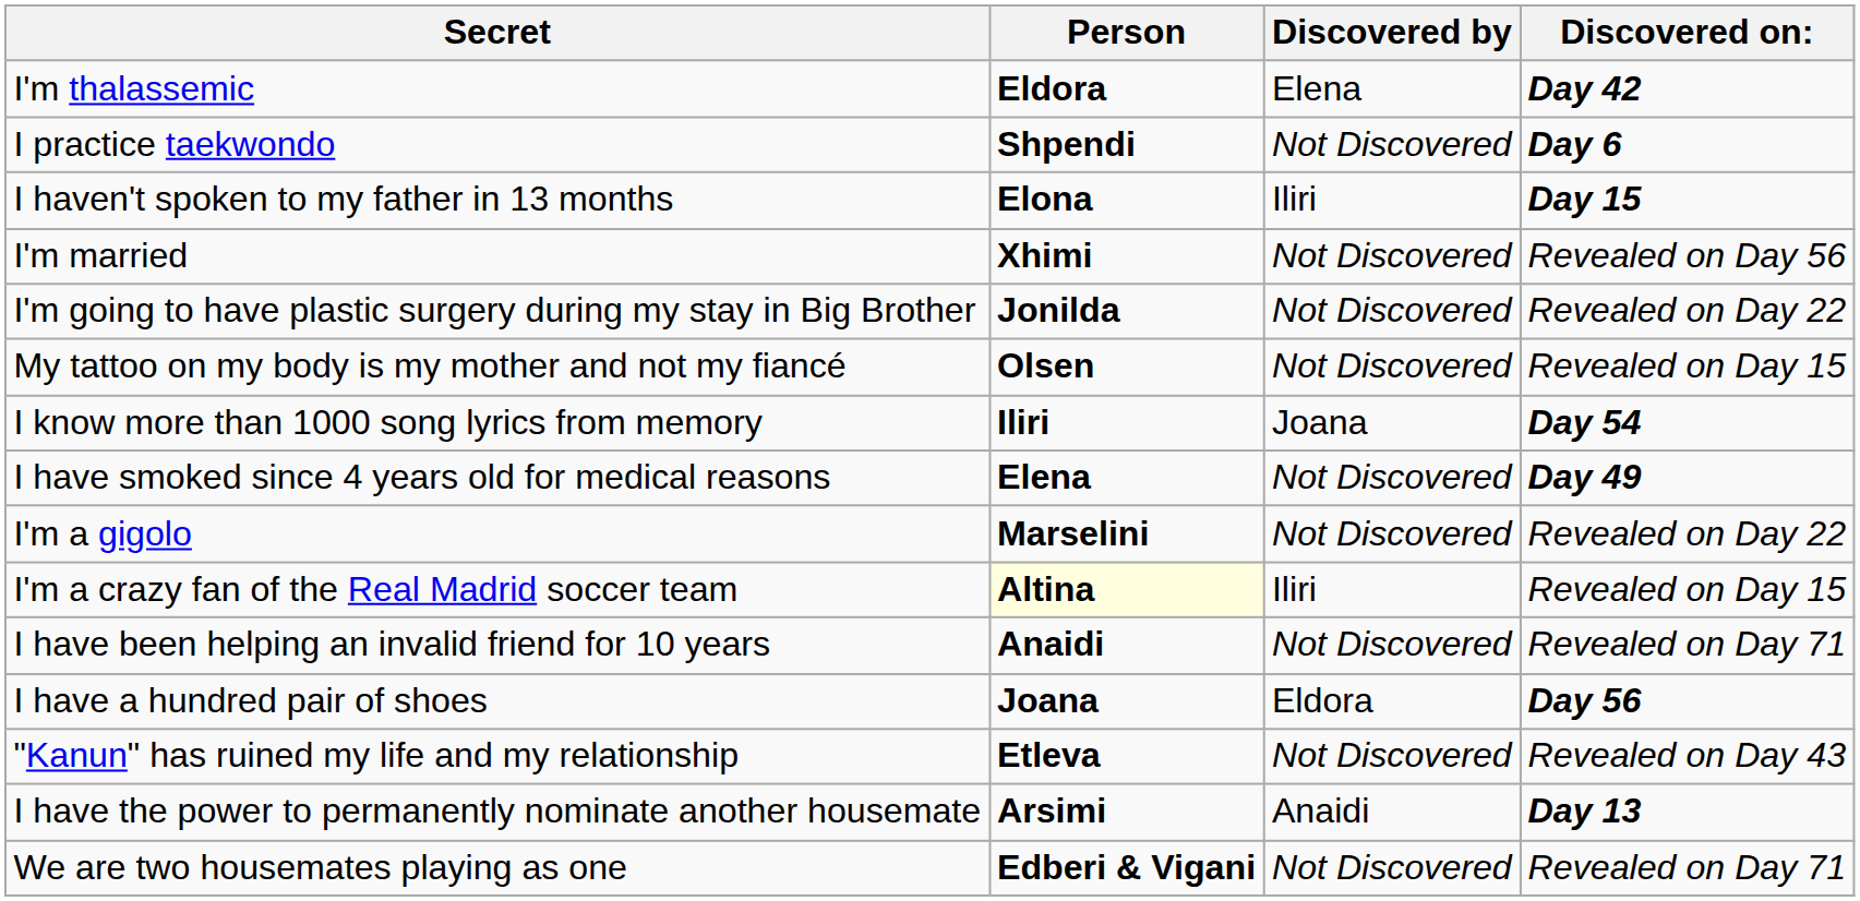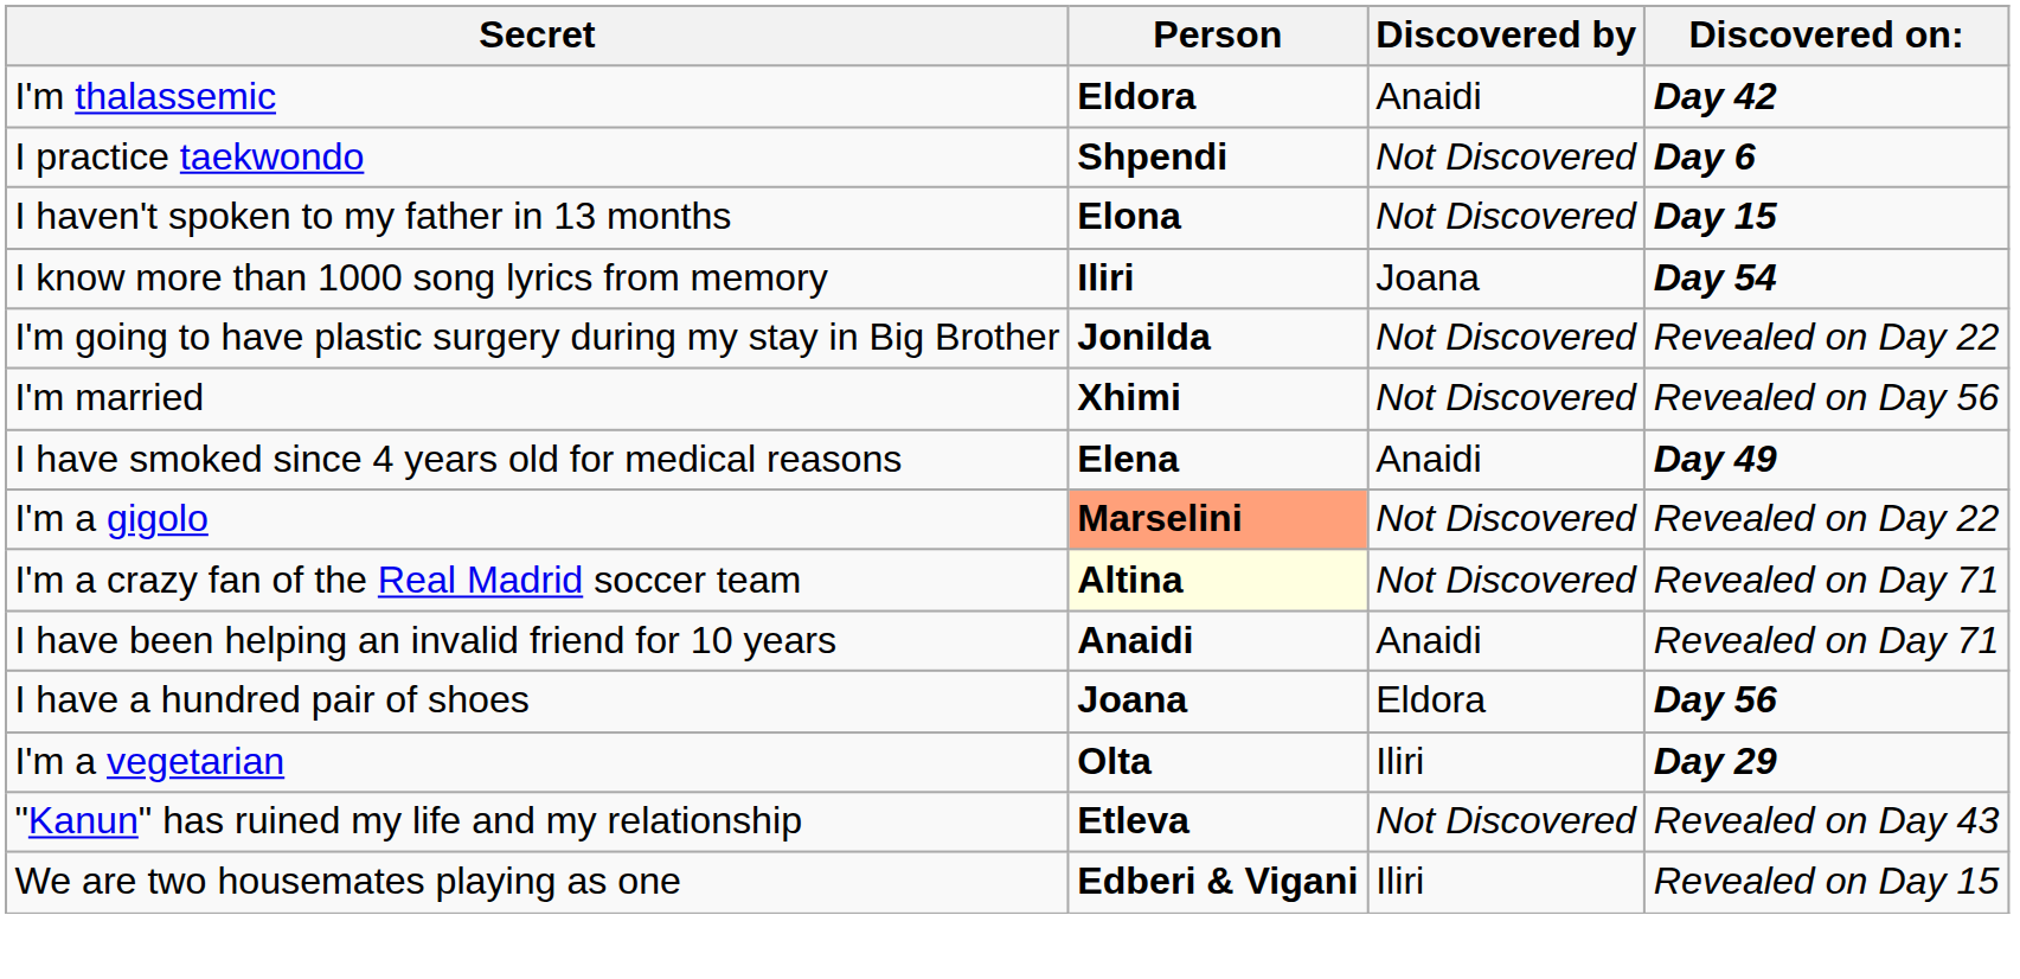I'm thalassemic | Discovered by: Elena -> Anaidi
I haven't spoken to my father in 13 months | Discovered by: Iliri -> Not Discovered
rows swapped: I'm married <-> I know more than 1000 song lyrics from memory
- row: My tattoo on my body is my mother and not my fiancé | Olsen | Not Discovered | Revealed on Day 15
I have smoked since 4 years old for medical reasons | Discovered by: Not Discovered -> Anaidi
I'm a gigolo | Person: no background -> lightsalmon background
I'm a crazy fan of the Real Madrid soccer team | Discovered by: Iliri -> Not Discovered
I'm a crazy fan of the Real Madrid soccer team | Discovered on:: Revealed on Day 15 -> Revealed on Day 71
I have been helping an invalid friend for 10 years | Discovered by: Not Discovered -> Anaidi
+ row: I'm a vegetarian | Olta | Iliri | Day 29
- row: I have the power to permanently nominate another housemate | Arsimi | Anaidi | Day 13
We are two housemates playing as one | Discovered by: Not Discovered -> Iliri
We are two housemates playing as one | Discovered on:: Revealed on Day 71 -> Revealed on Day 15
